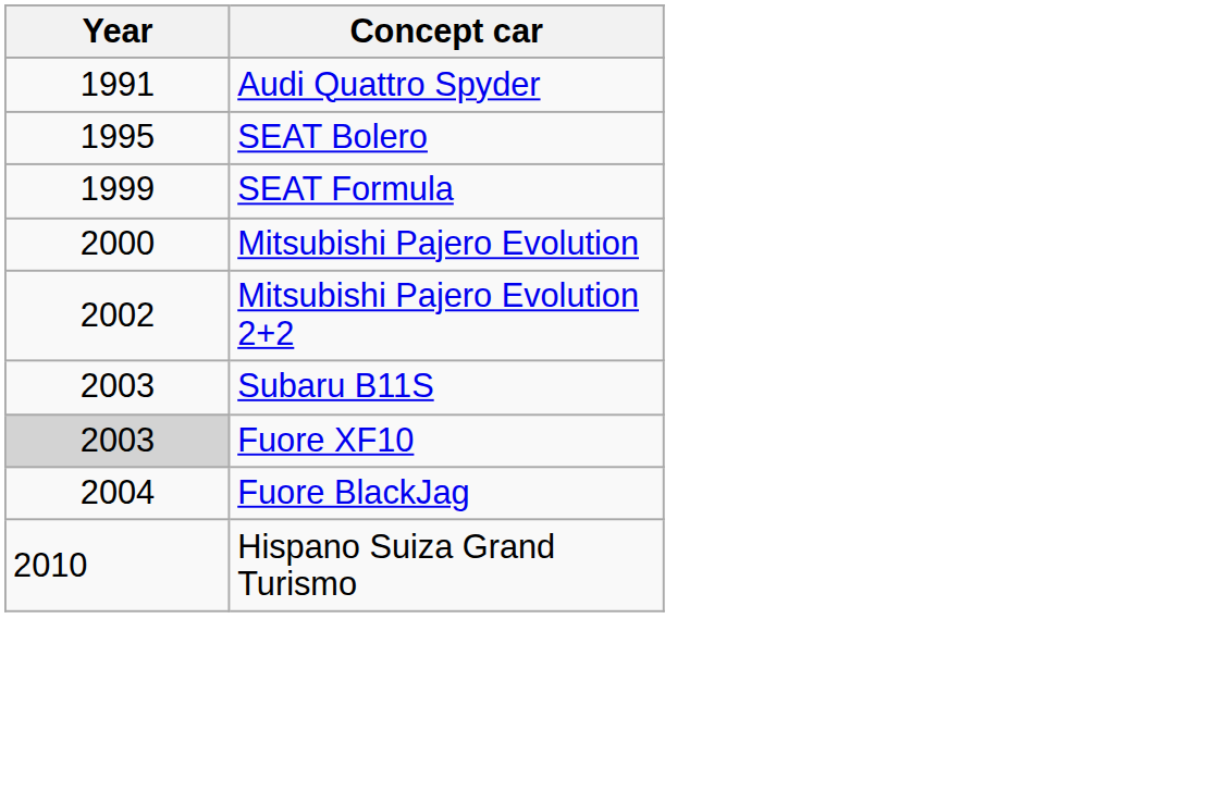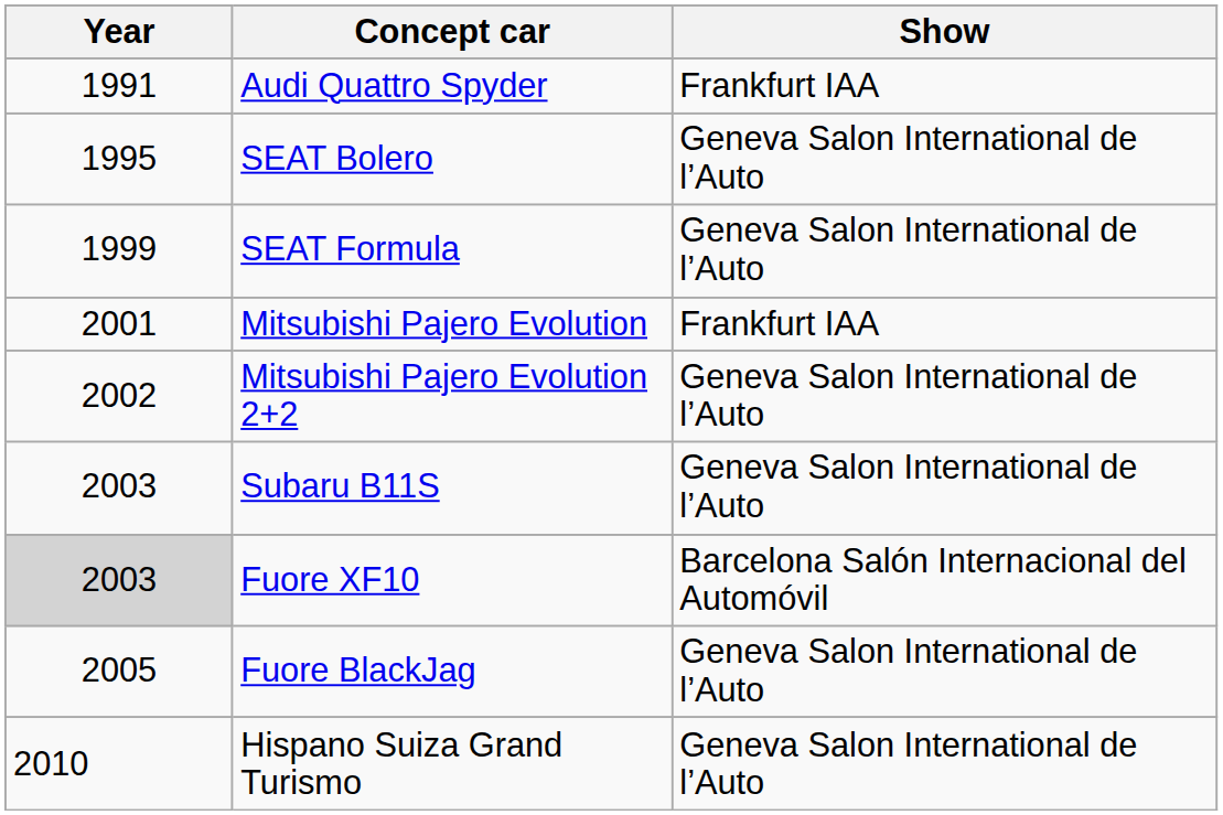+ column: Show | Frankfurt IAA | Geneva Salon International de l’Auto | Geneva Salon International de l’Auto | Frankfurt IAA | Geneva Salon International de l’Auto | Geneva Salon International de l’Auto | Barcelona Salón Internacional del Automóvil | Geneva Salon International de l’Auto | Geneva Salon International de l’Auto
Mitsubishi Pajero Evolution | Year: 2000 -> 2001
Fuore BlackJag | Year: 2004 -> 2005
